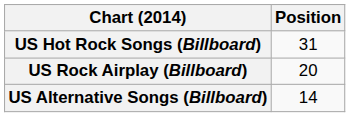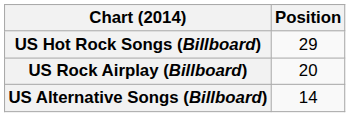US Hot Rock Songs (Billboard) | Position: 31 -> 29
